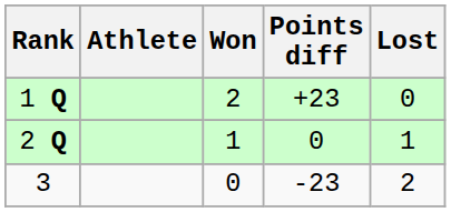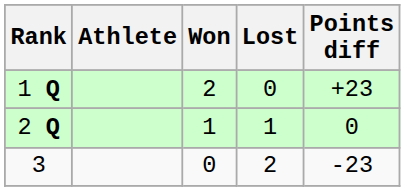columns swapped: Lost <-> Points diff
